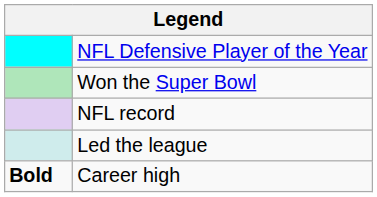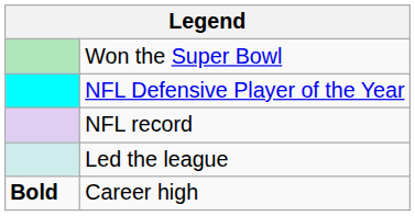rows swapped: NFL Defensive Player of the Year <-> Won the Super Bowl
